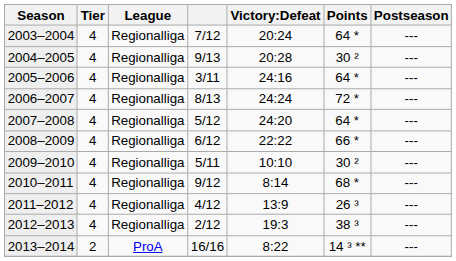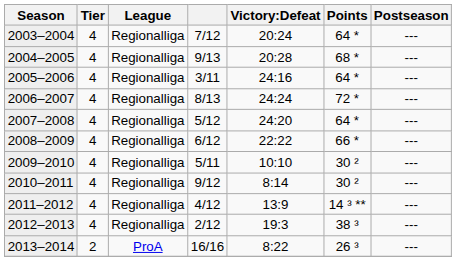2004–2005 | Points: 30 ² -> 68 *
2010–2011 | Points: 68 * -> 30 ²
2011–2012 | Points: 26 ³ -> 14 ³ **
2013–2014 | Points: 14 ³ ** -> 26 ³
